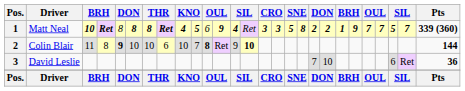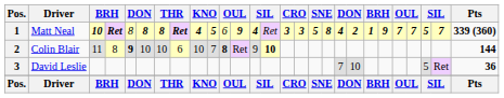Matt Neal | column 19: 2 -> 4
David Leslie | column 25: 6 -> 5
